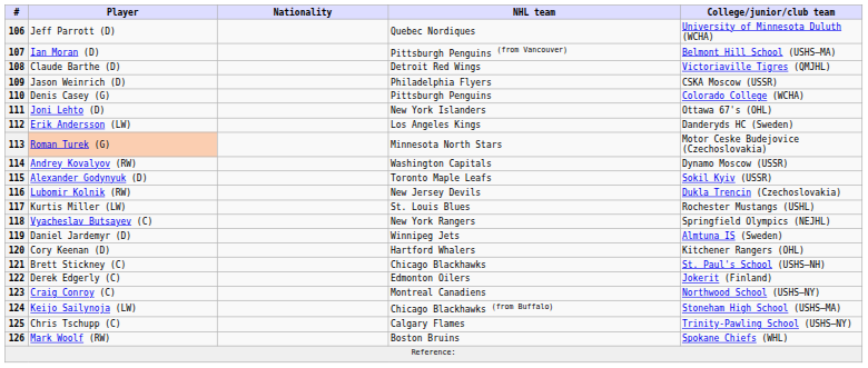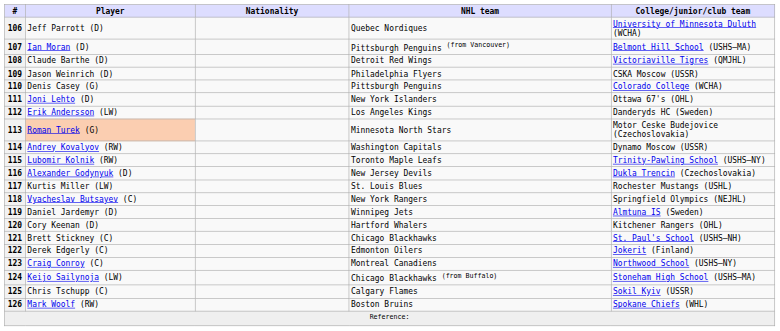115 | Player: Alexander Godynyuk (D) -> Lubomir Kolnik (RW)
115 | College/junior/club team: Sokil Kyiv (USSR) -> Trinity-Pawling School (USHS–NY)
116 | Player: Lubomir Kolnik (RW) -> Alexander Godynyuk (D)
125 | College/junior/club team: Trinity-Pawling School (USHS–NY) -> Sokil Kyiv (USSR)
